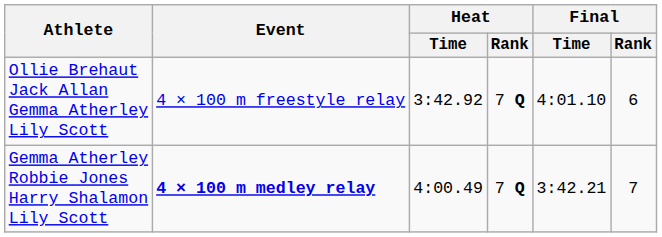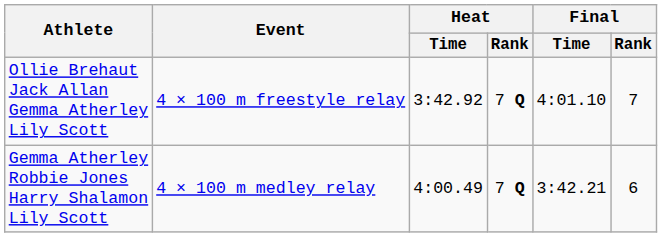Ollie Brehaut Jack Allan Gemma Atherley Lily Scott | Final / Rank: 6 -> 7
Gemma Atherley Robbie Jones Harry Shalamon Lily Scott | Event: bold -> normal
Gemma Atherley Robbie Jones Harry Shalamon Lily Scott | Final / Rank: 7 -> 6
